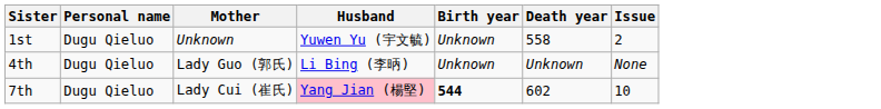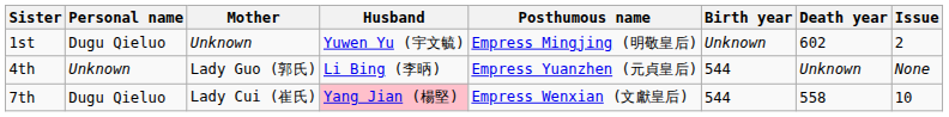+ column: Posthumous name | Empress Mingjing (明敬皇后) | Empress Yuanzhen (元貞皇后) | Empress Wenxian (文獻皇后)
1st | Death year: 558 -> 602
4th | Personal name: Dugu Qieluo -> Unknown
4th | Birth year: Unknown -> 544
7th | Birth year: bold -> normal
7th | Death year: 602 -> 558
